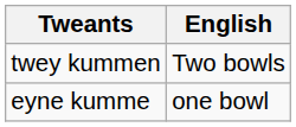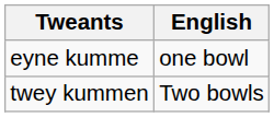rows swapped: eyne kumme <-> twey kummen
